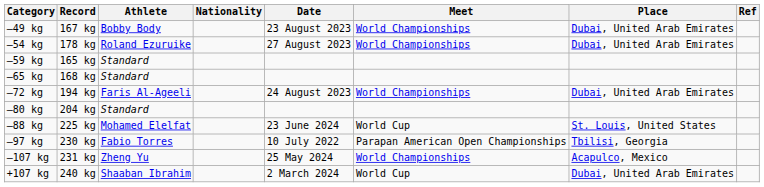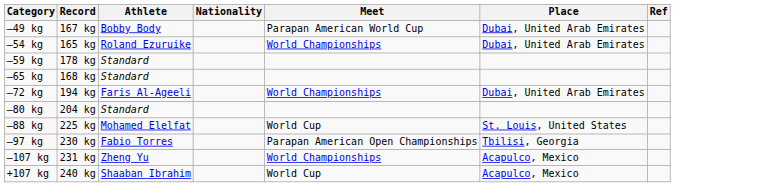- column: Date | 23 August 2023 | 27 August 2023 | 24 August 2023 | 23 June 2024 | 10 July 2022 | 25 May 2024 | 2 March 2024
–49 kg | Meet: World Championships -> Parapan American World Cup
–54 kg | Record: 178 kg -> 165 kg
–59 kg | Record: 165 kg -> 178 kg
+107 kg | Place: Dubai, United Arab Emirates -> Acapulco, Mexico
